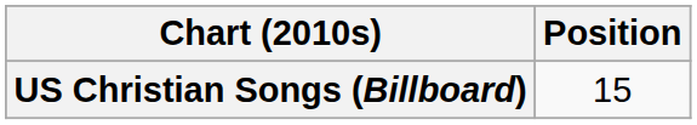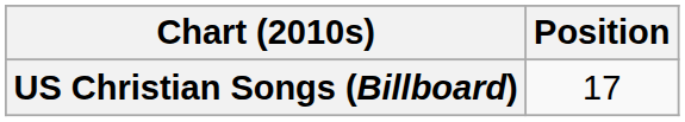US Christian Songs (Billboard) | Position: 15 -> 17
